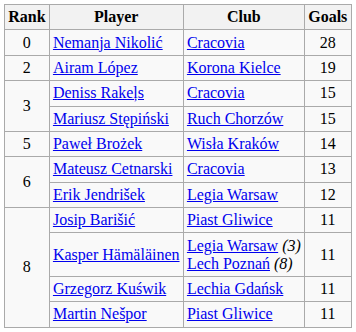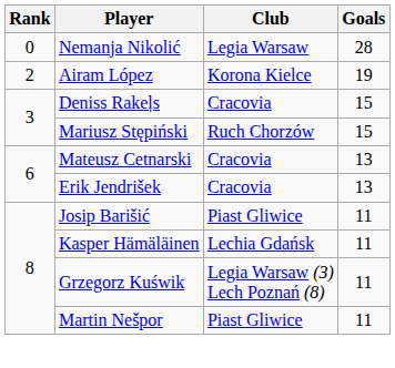Nemanja Nikolić | Club: Cracovia -> Legia Warsaw
- row: 5 | Paweł Brożek | Wisła Kraków | 14
Erik Jendrišek | Club: Legia Warsaw -> Cracovia
Erik Jendrišek | Goals: 12 -> 13
Kasper Hämäläinen | Club: Legia Warsaw (3) Lech Poznań (8) -> Lechia Gdańsk
Grzegorz Kuświk | Club: Lechia Gdańsk -> Legia Warsaw (3) Lech Poznań (8)
